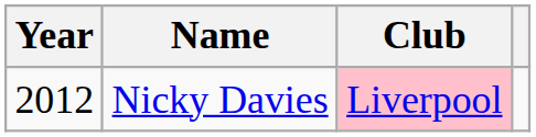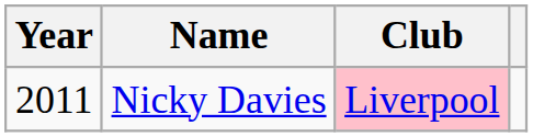Nicky Davies | Year: 2012 -> 2011
